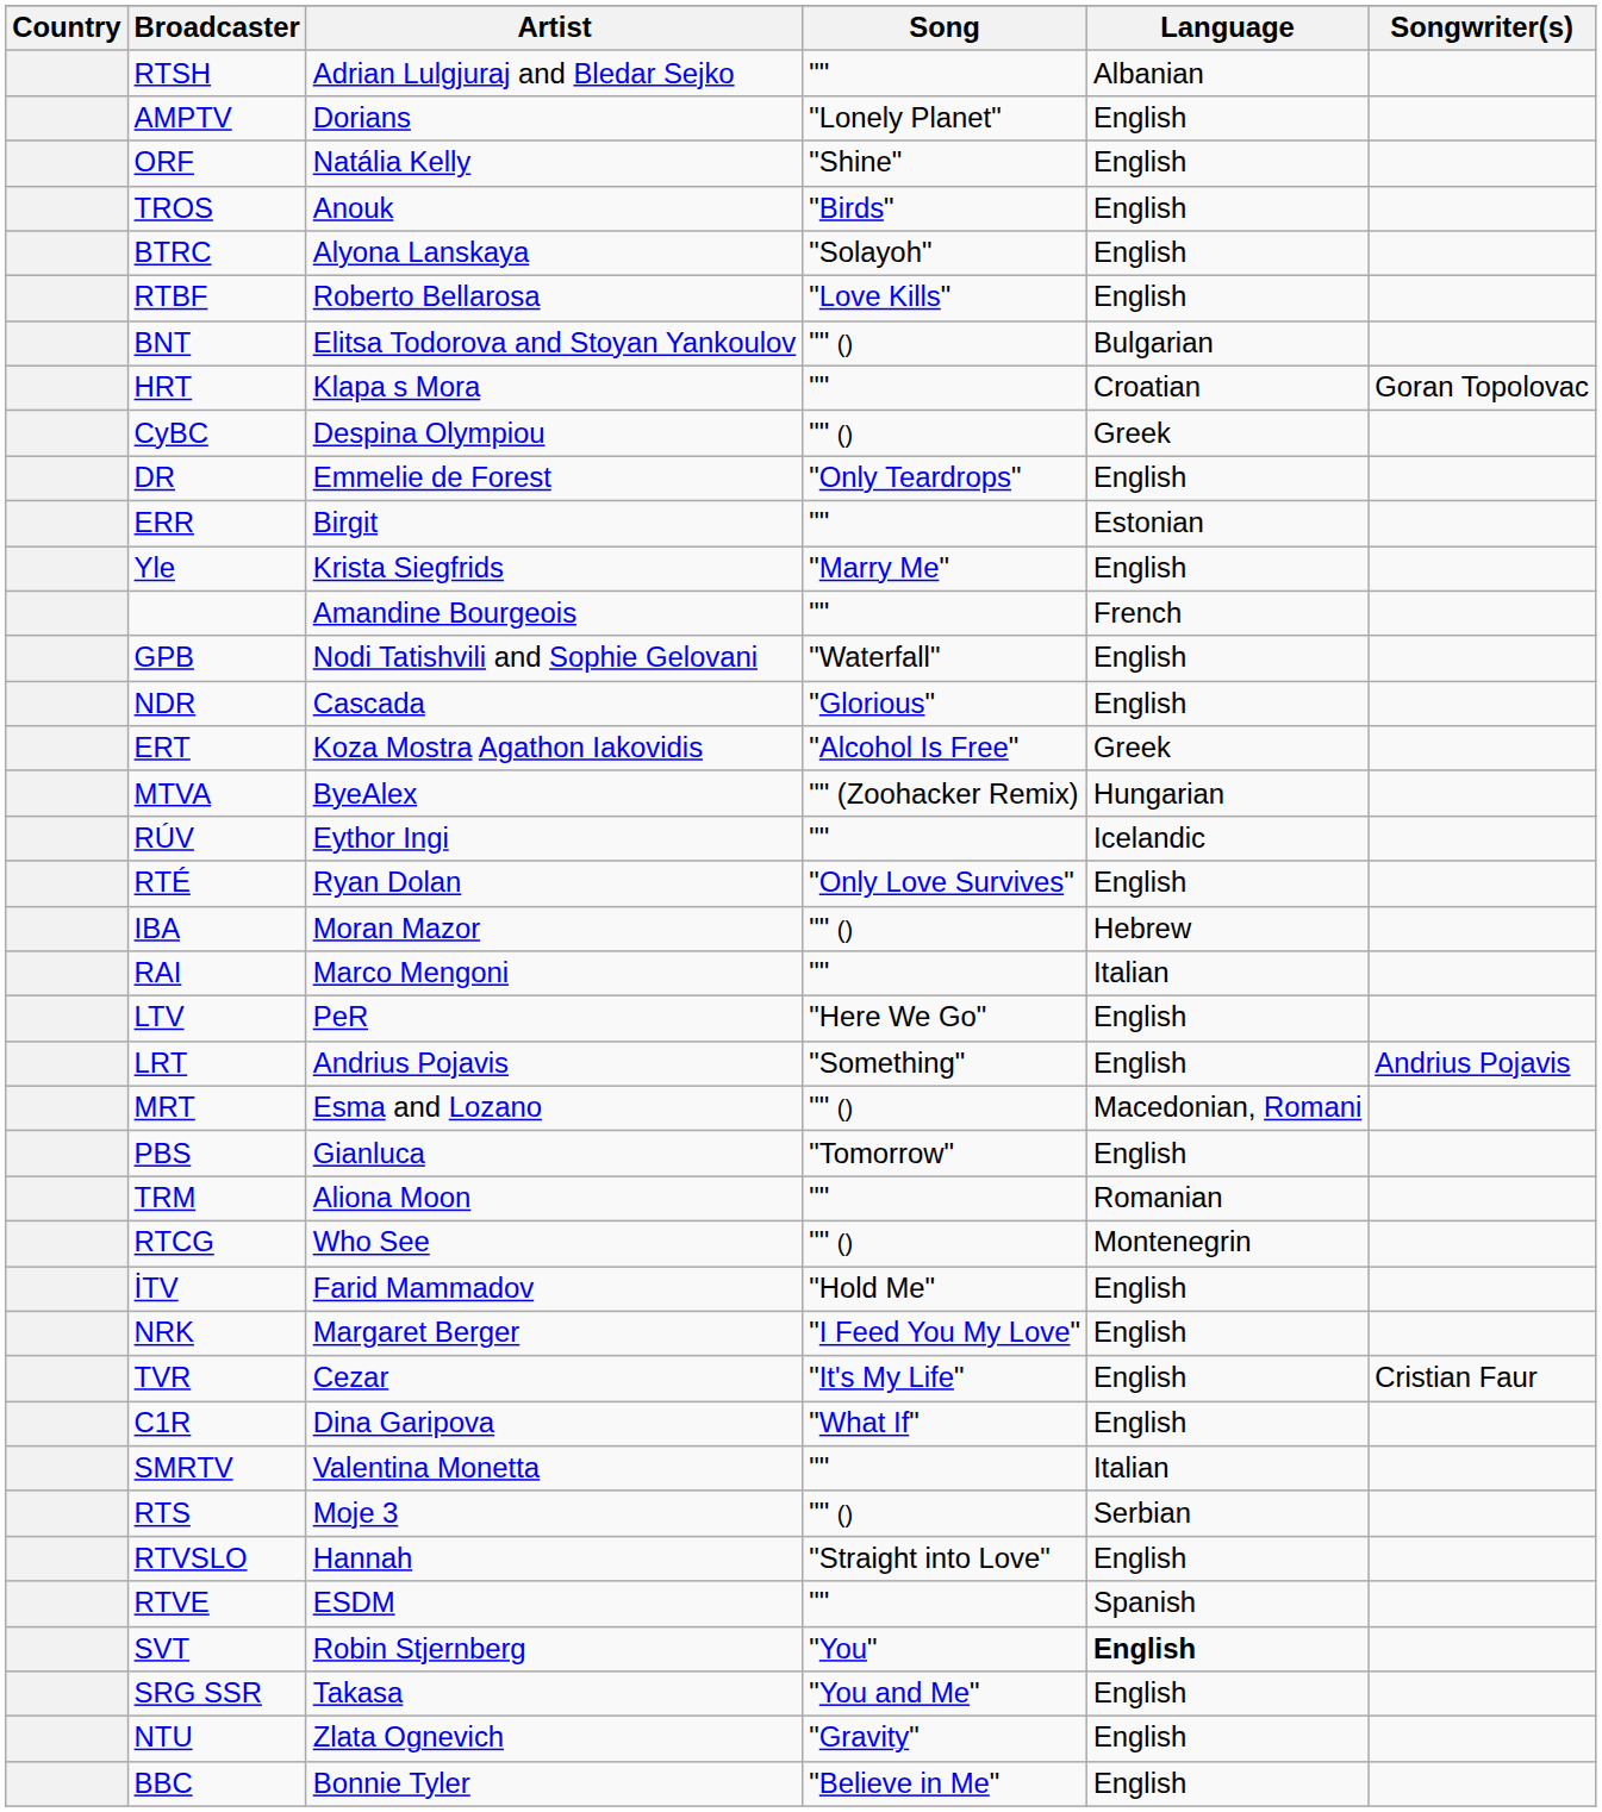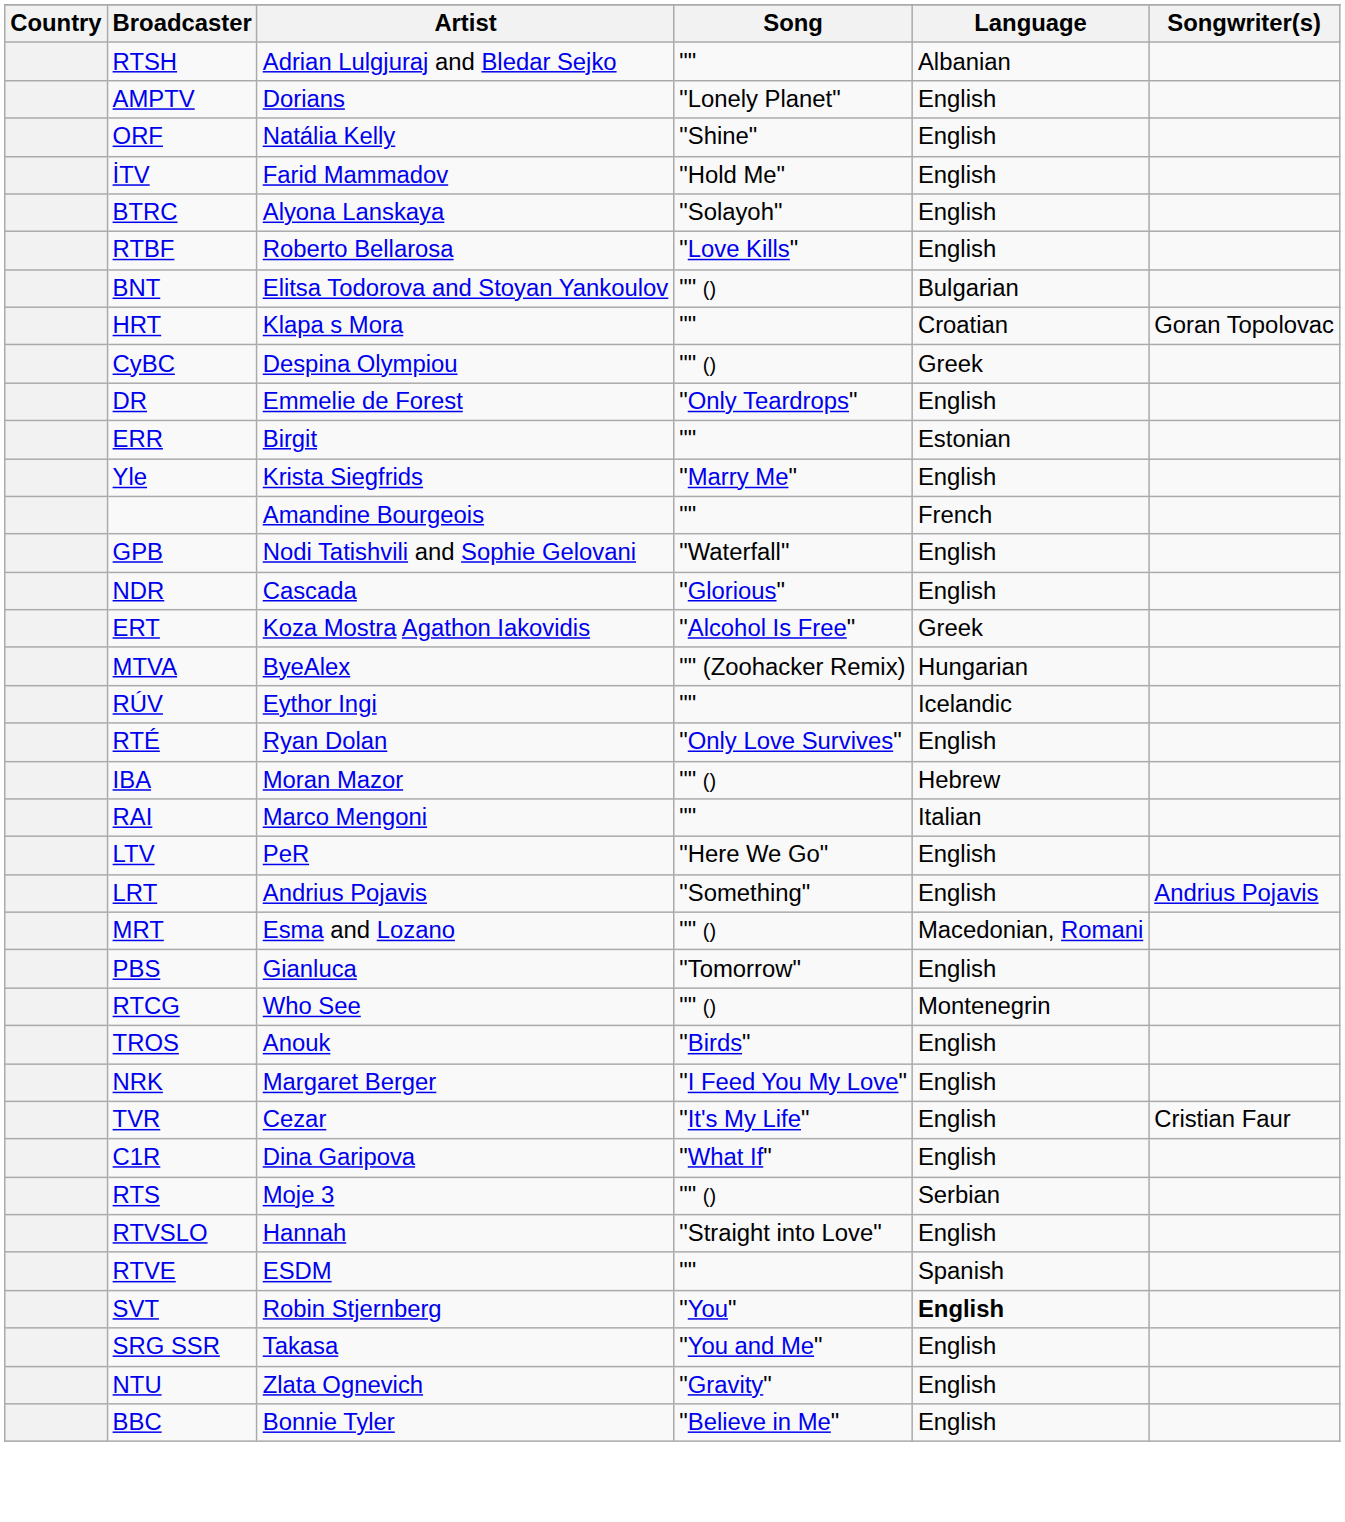rows swapped: İTV <-> TROS
- row: TRM | Aliona Moon | "" | Romanian
- row: SMRTV | Valentina Monetta | "" | Italian
